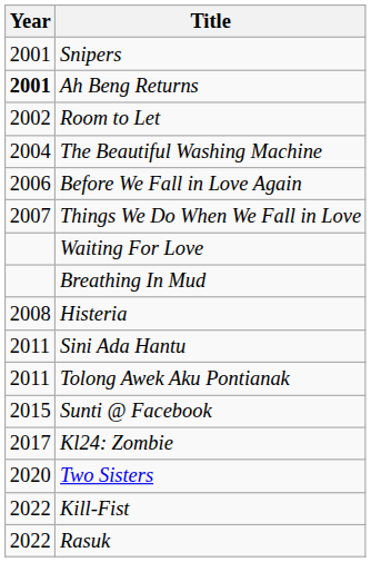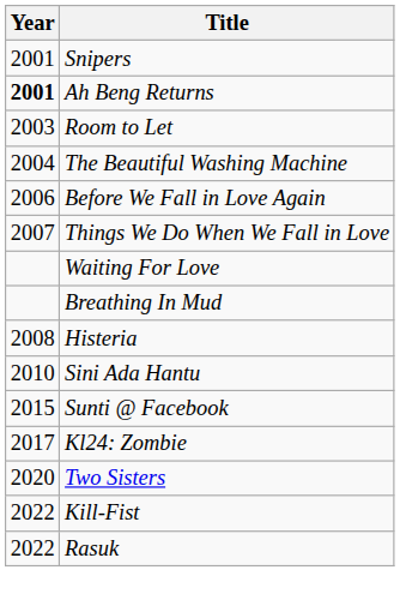Room to Let | Year: 2002 -> 2003
Sini Ada Hantu | Year: 2011 -> 2010
- row: 2011 | Tolong Awek Aku Pontianak
